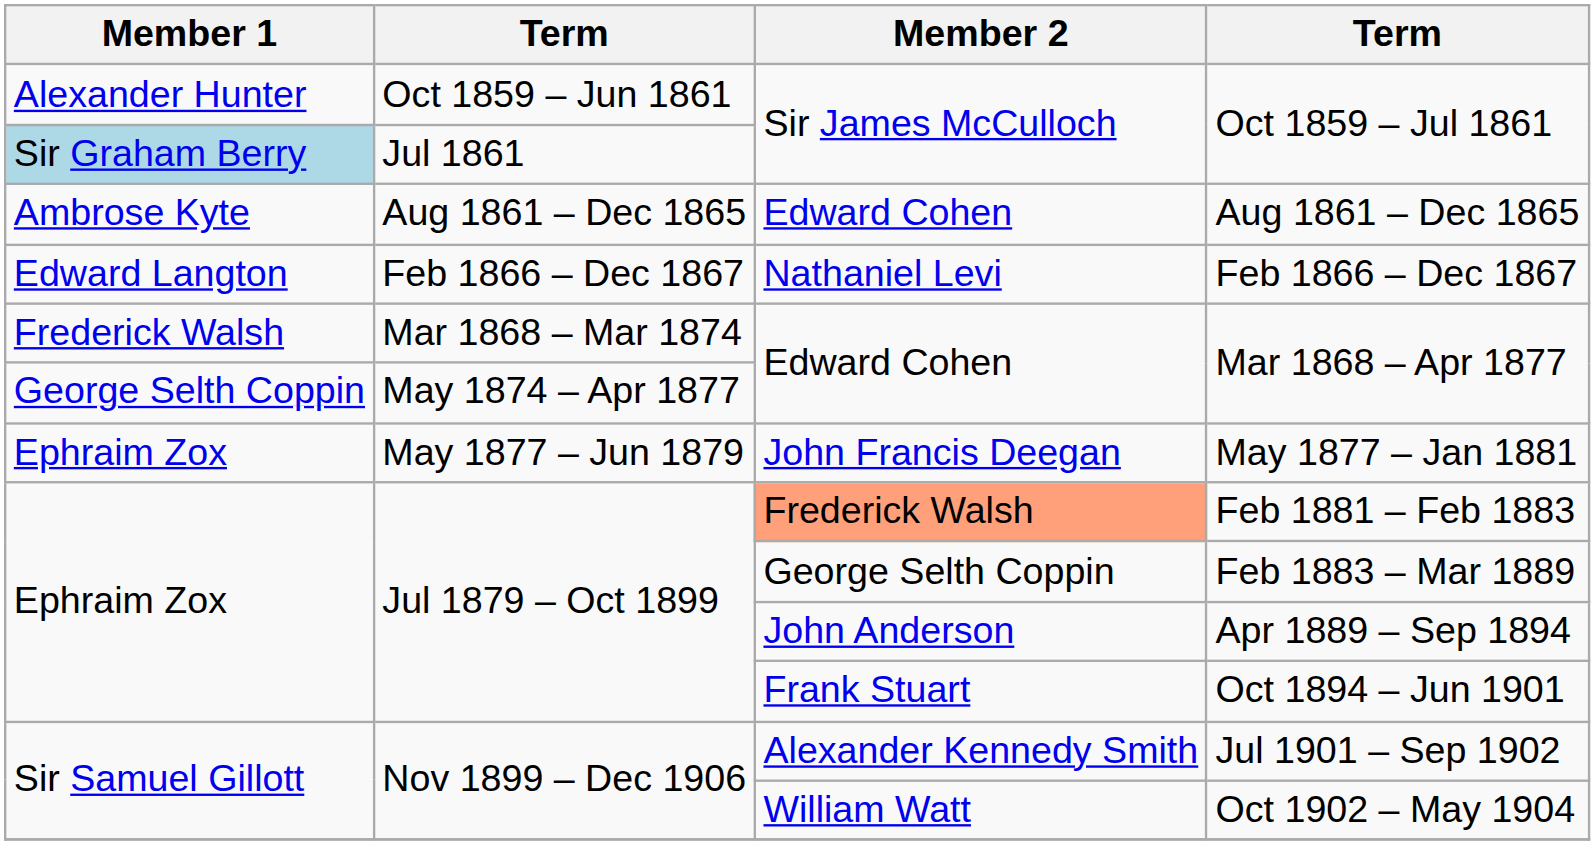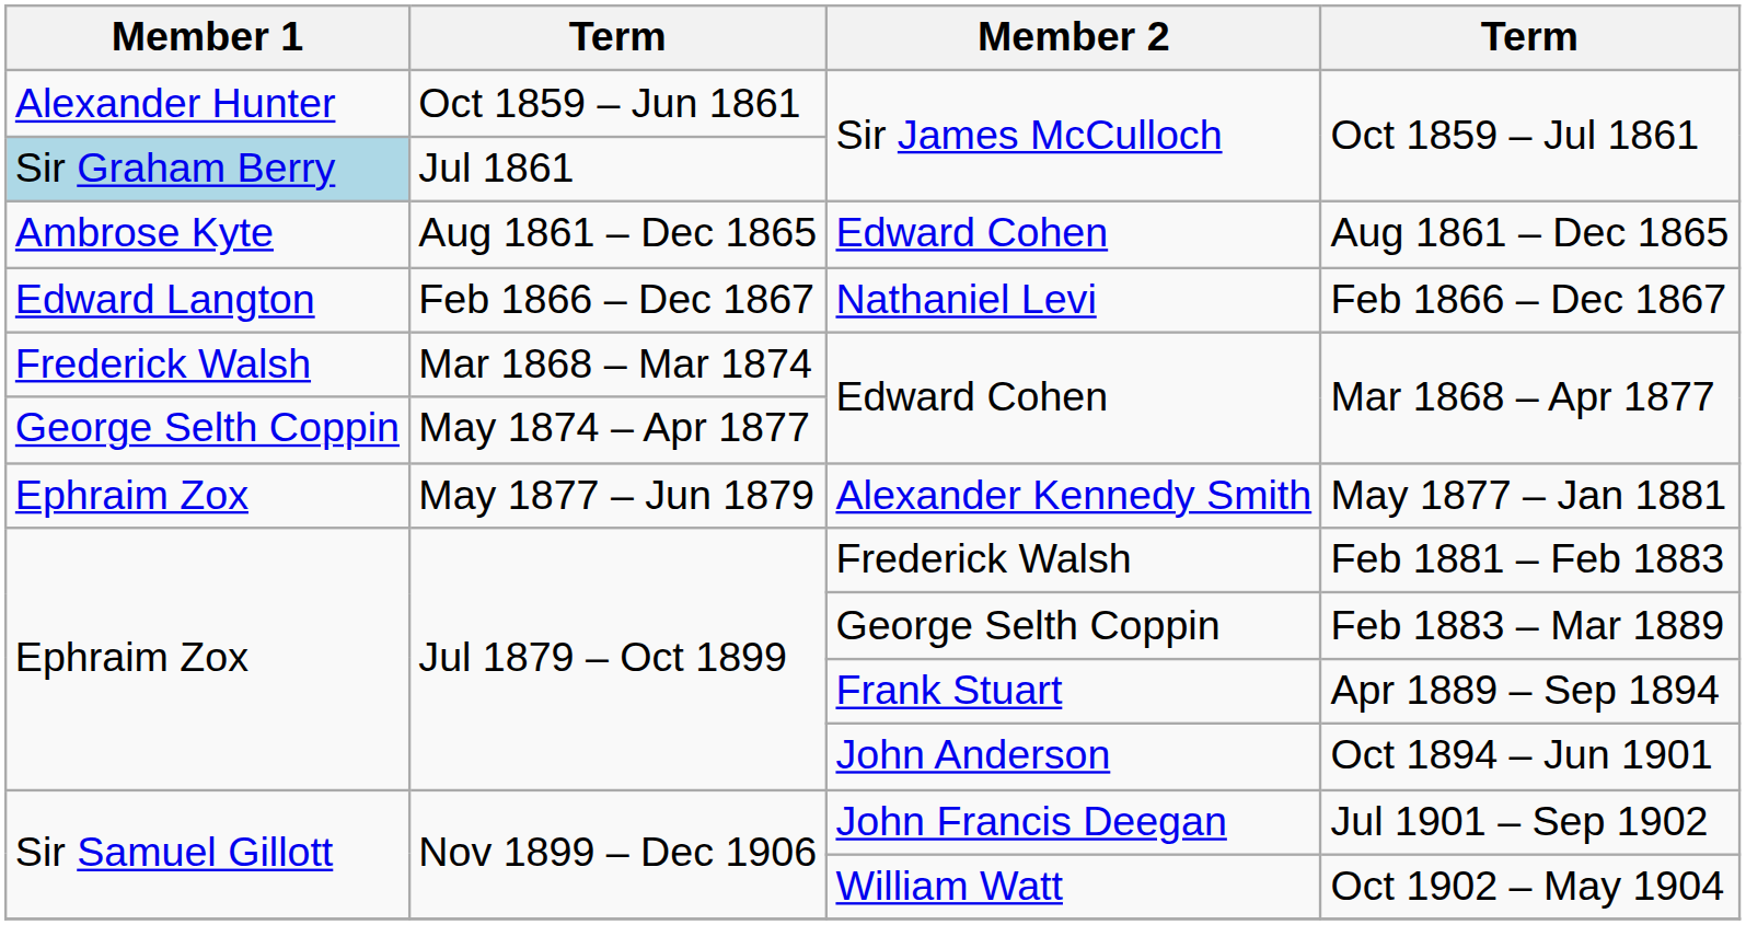May 1877 – Jan 1881 | Member 2: John Francis Deegan -> Alexander Kennedy Smith
Feb 1881 – Feb 1883 | Member 2: lightsalmon background -> no background
Apr 1889 – Sep 1894 | Member 2: John Anderson -> Frank Stuart
Oct 1894 – Jun 1901 | Member 2: Frank Stuart -> John Anderson
Jul 1901 – Sep 1902 | Member 2: Alexander Kennedy Smith -> John Francis Deegan
